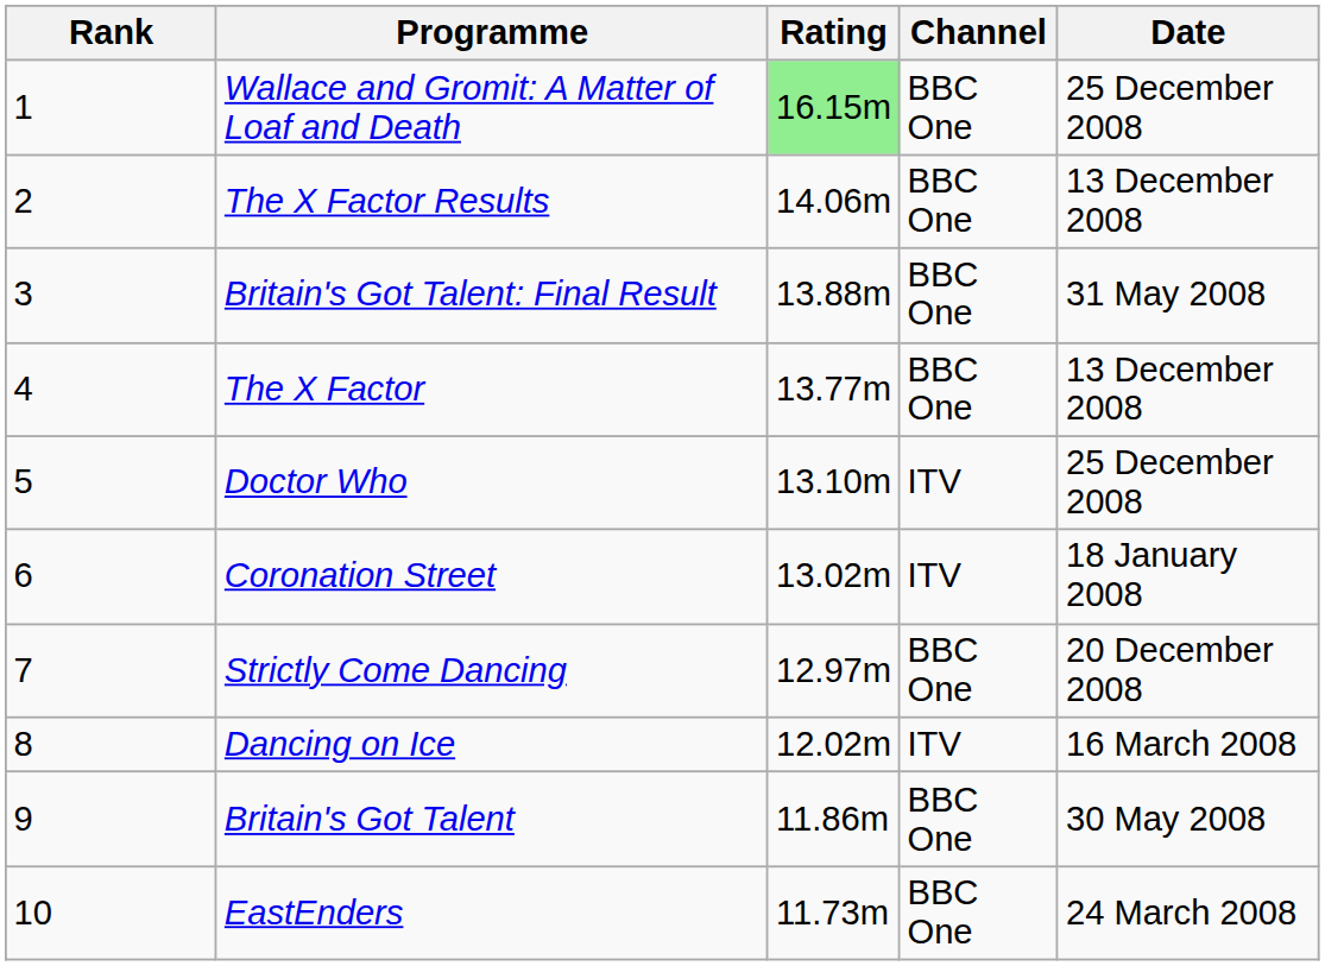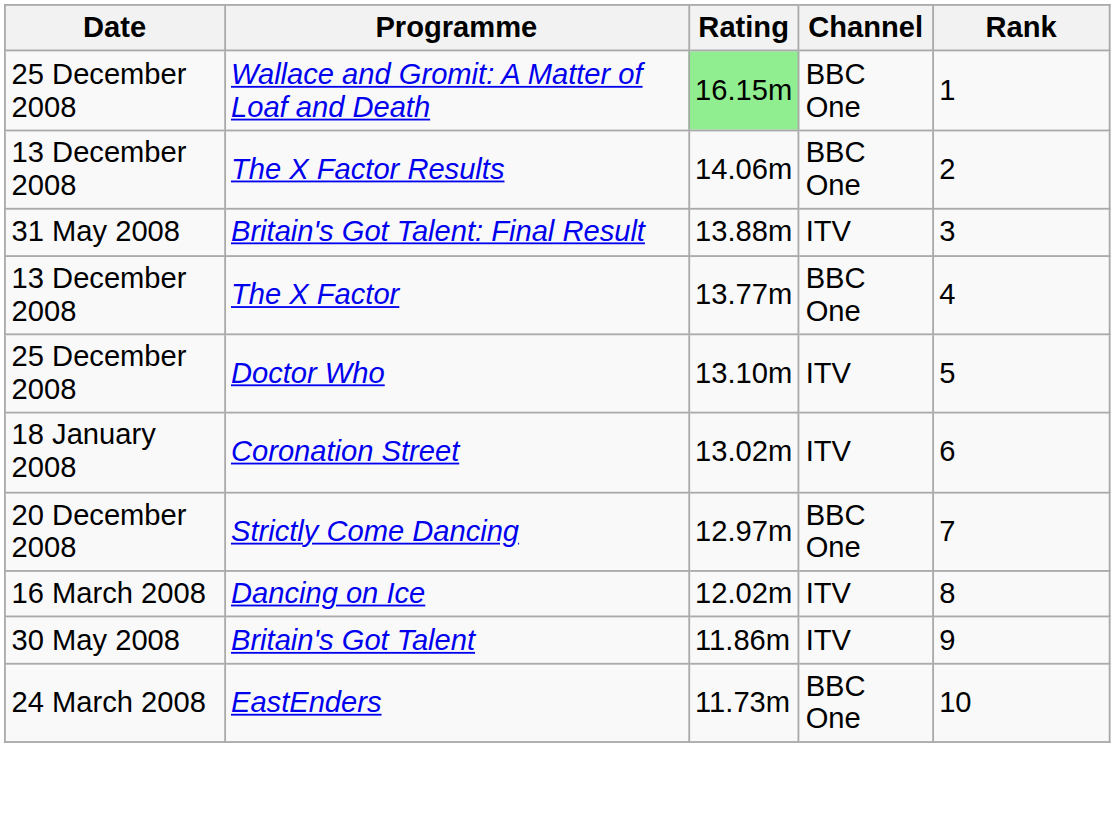columns swapped: Rank <-> Date
Britain's Got Talent: Final Result | Channel: BBC One -> ITV
Britain's Got Talent | Channel: BBC One -> ITV
